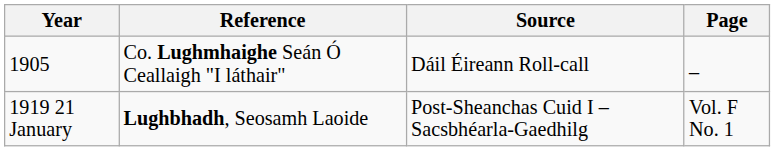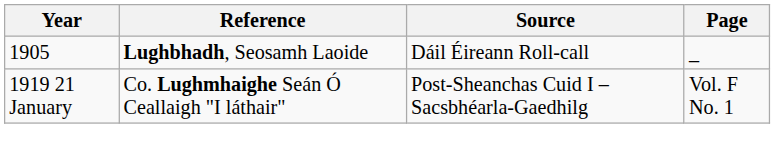1905 | Reference: Co. Lughmhaighe Seán Ó Ceallaigh "I láthair" -> Lughbhadh, Seosamh Laoide
1919 21 January | Reference: Lughbhadh, Seosamh Laoide -> Co. Lughmhaighe Seán Ó Ceallaigh "I láthair"
